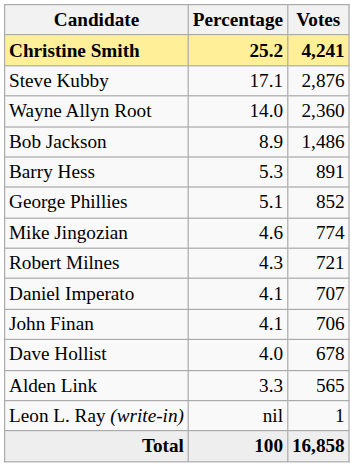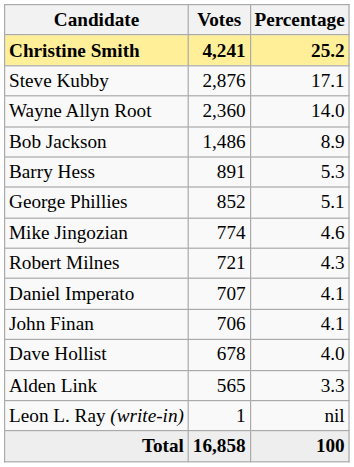columns swapped: Votes <-> Percentage
